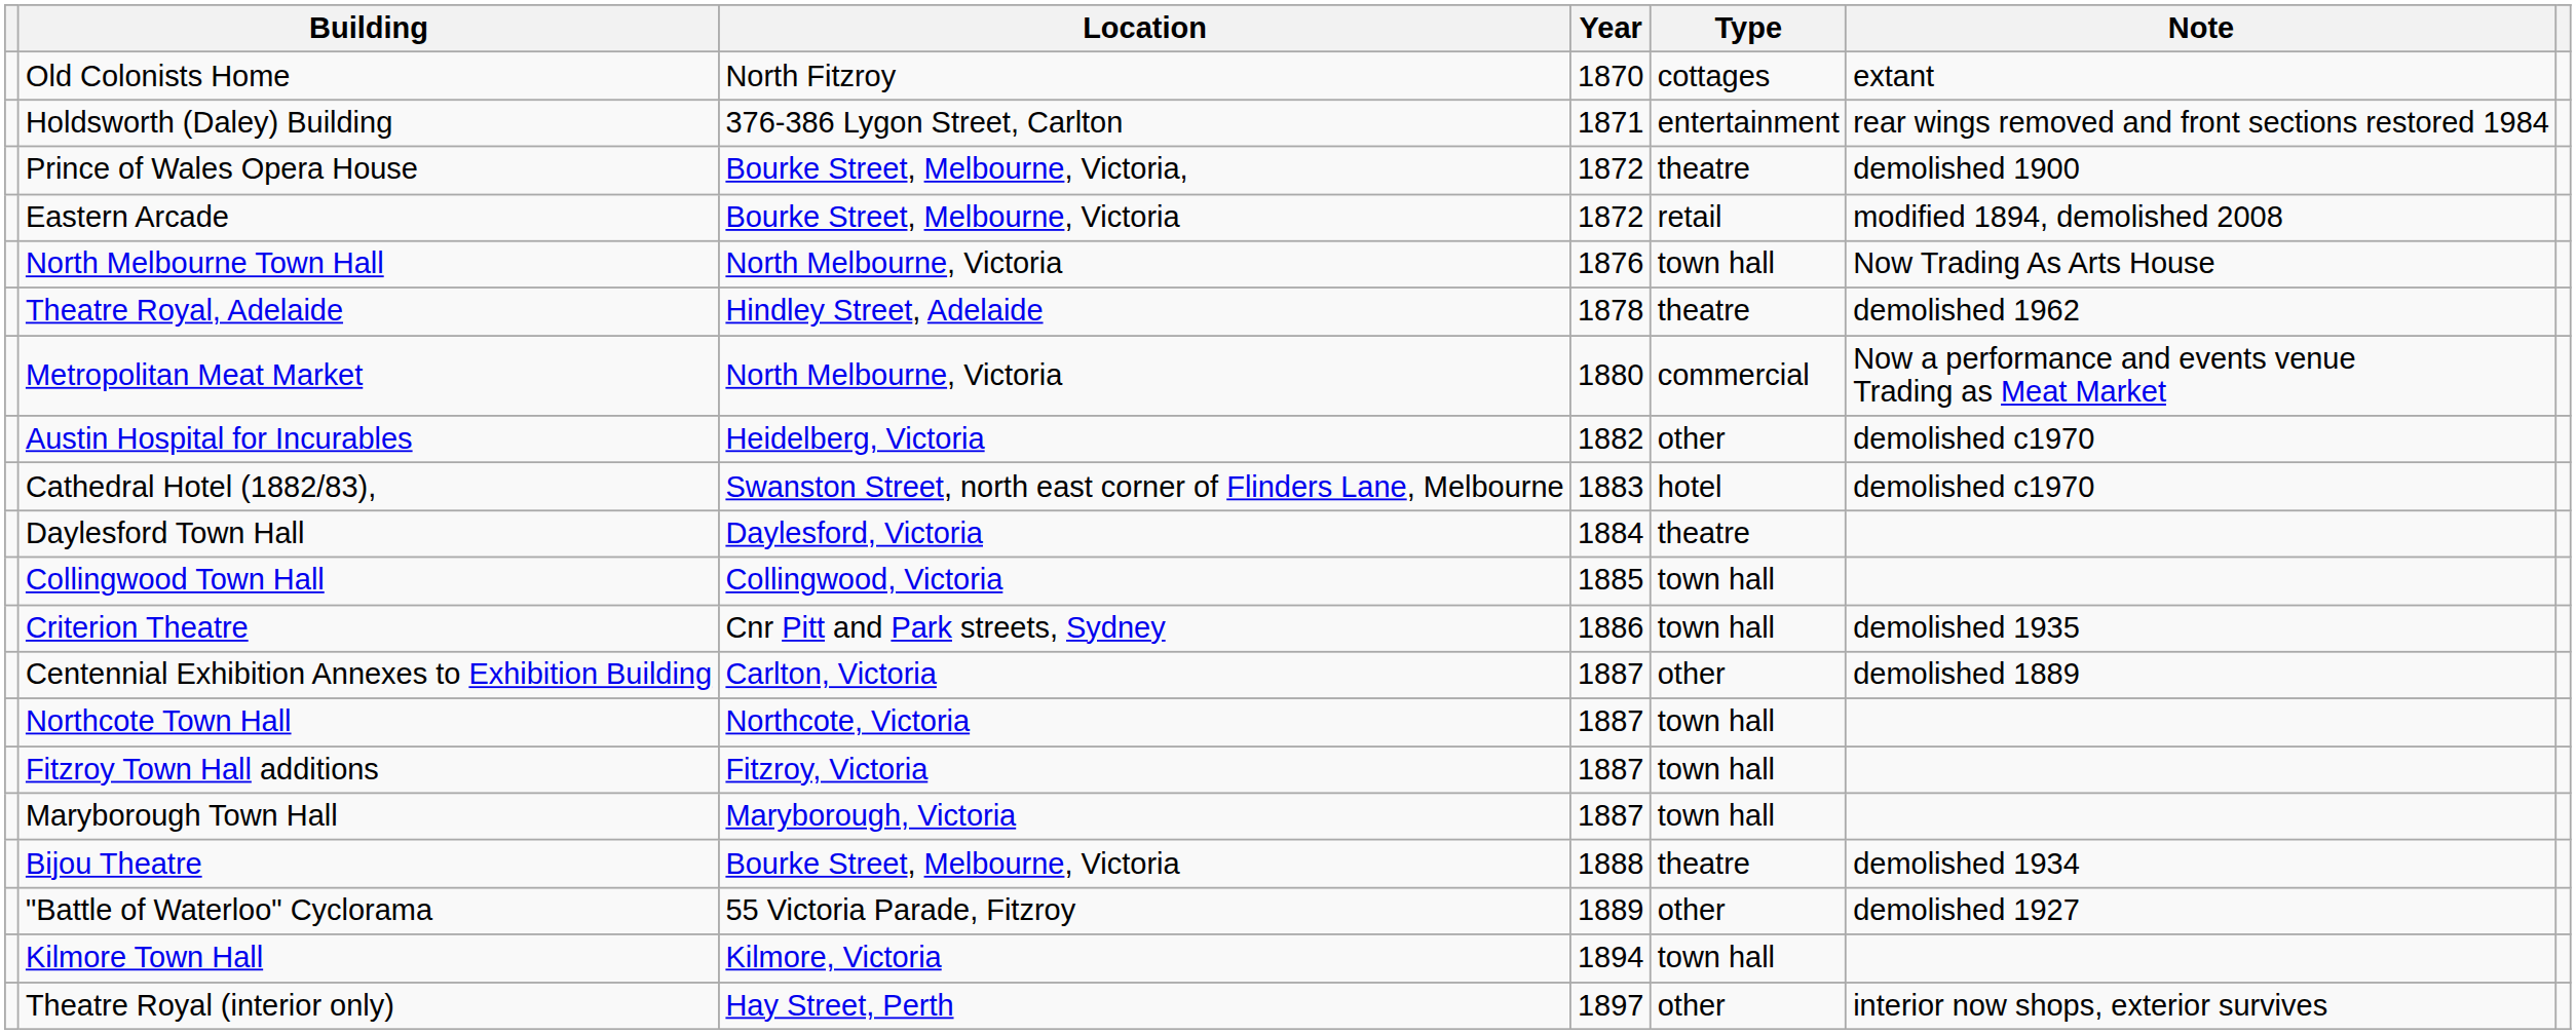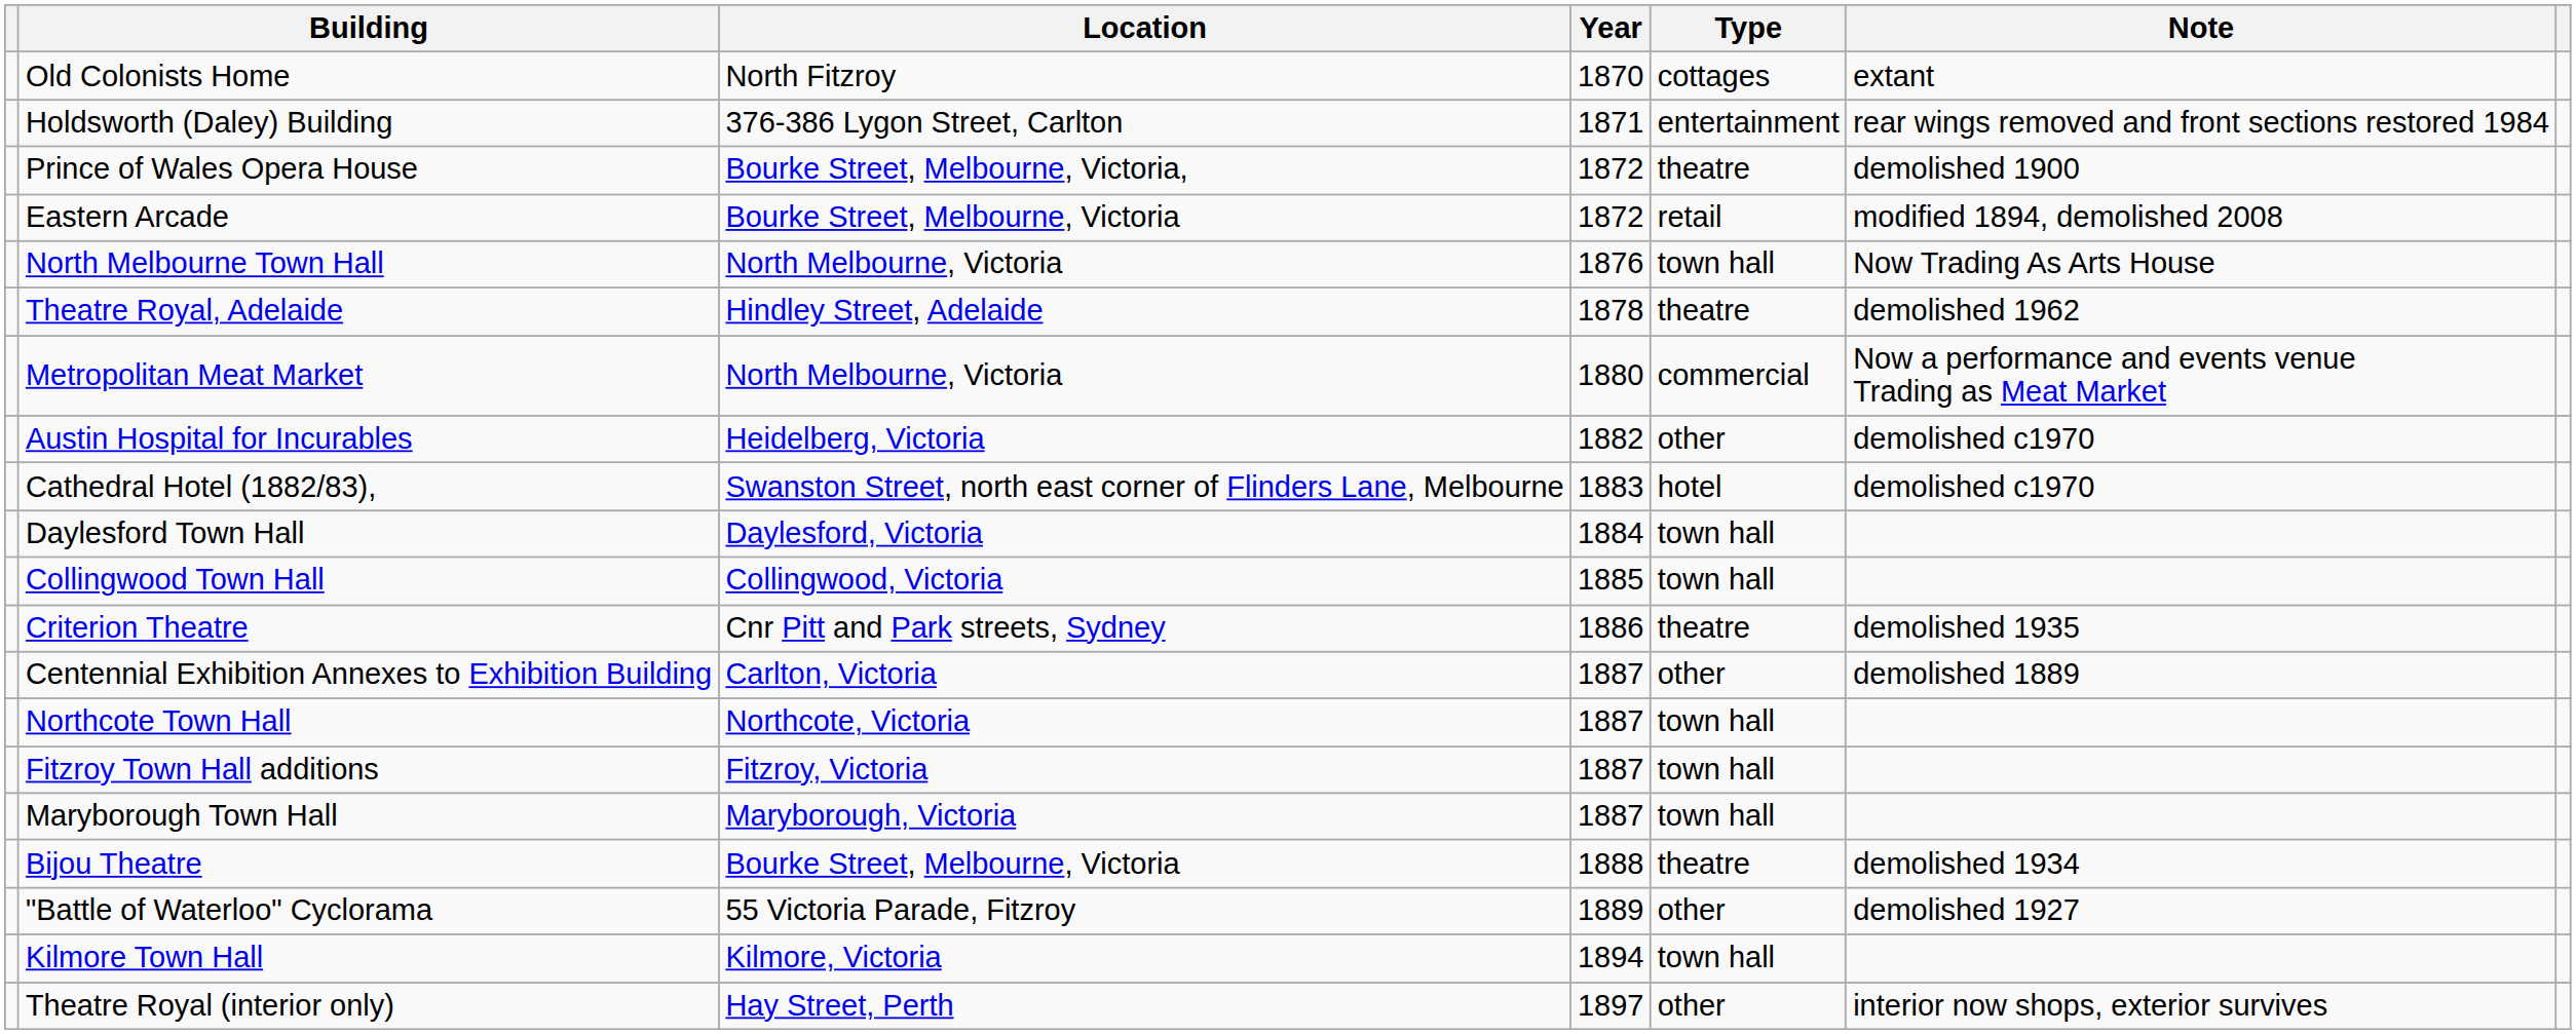Daylesford Town Hall | Type: theatre -> town hall
Criterion Theatre | Type: town hall -> theatre
